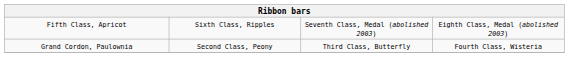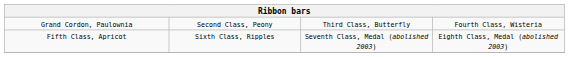rows swapped: Grand Cordon, Paulownia <-> Fifth Class, Apricot
